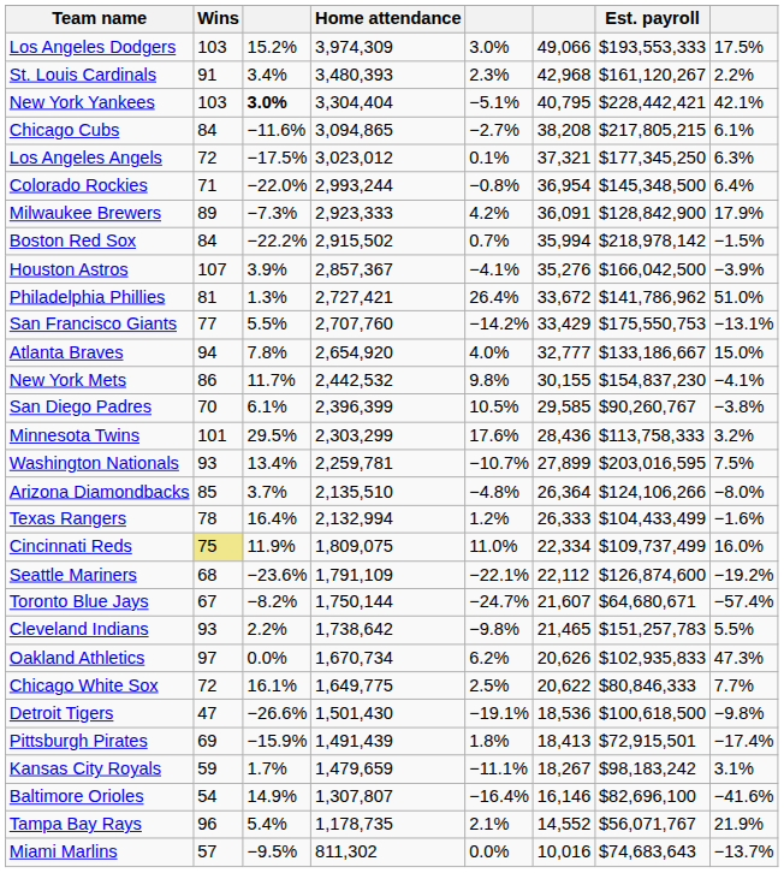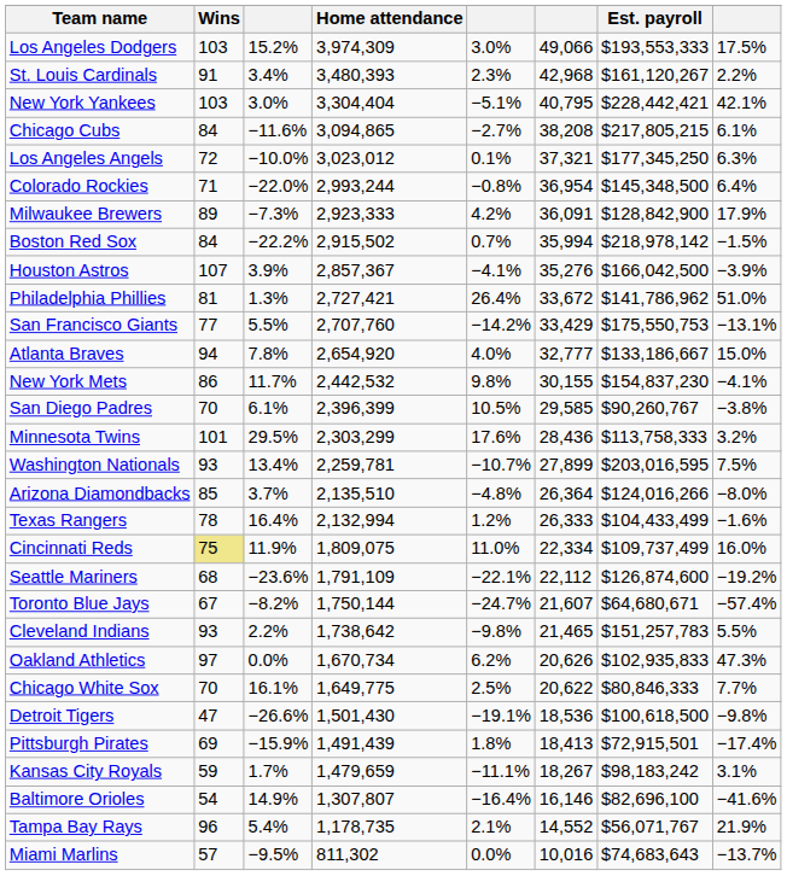New York Yankees | column 3: bold -> normal
Los Angeles Angels | column 3: −17.5% -> −10.0%
Arizona Diamondbacks | Est. payroll: $124,106,266 -> $124,016,266
Chicago White Sox | Wins: 72 -> 70
